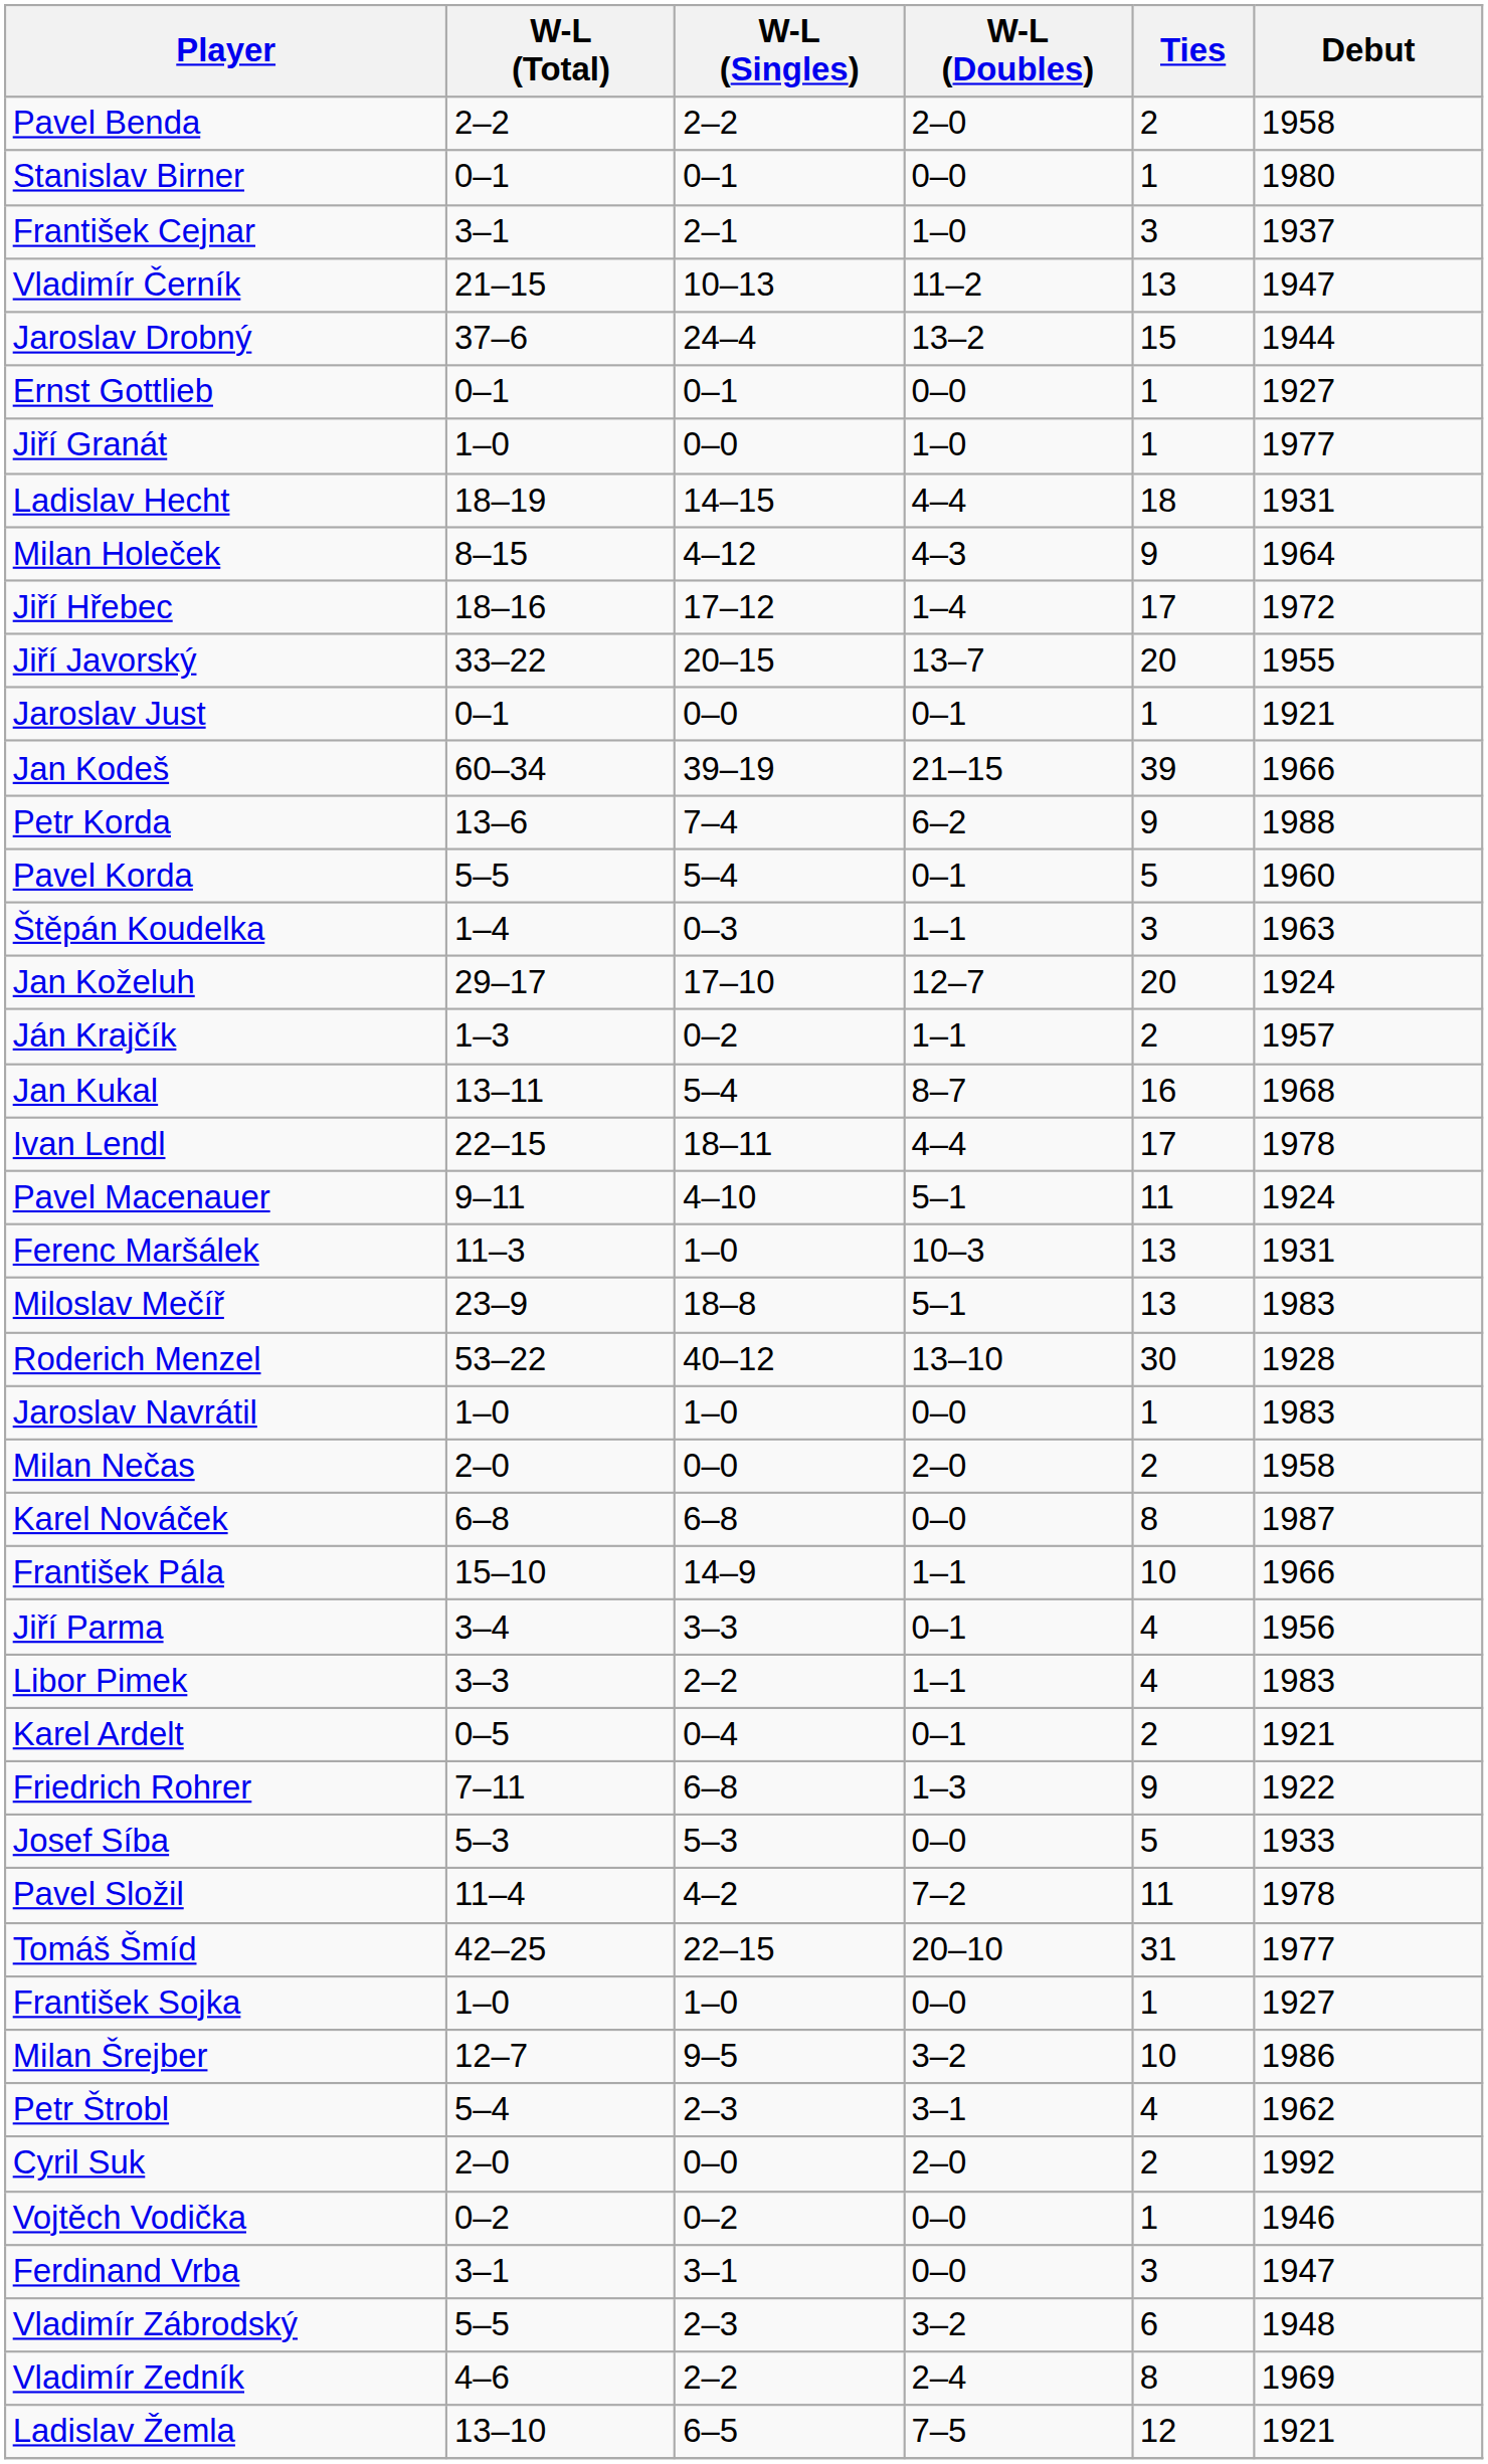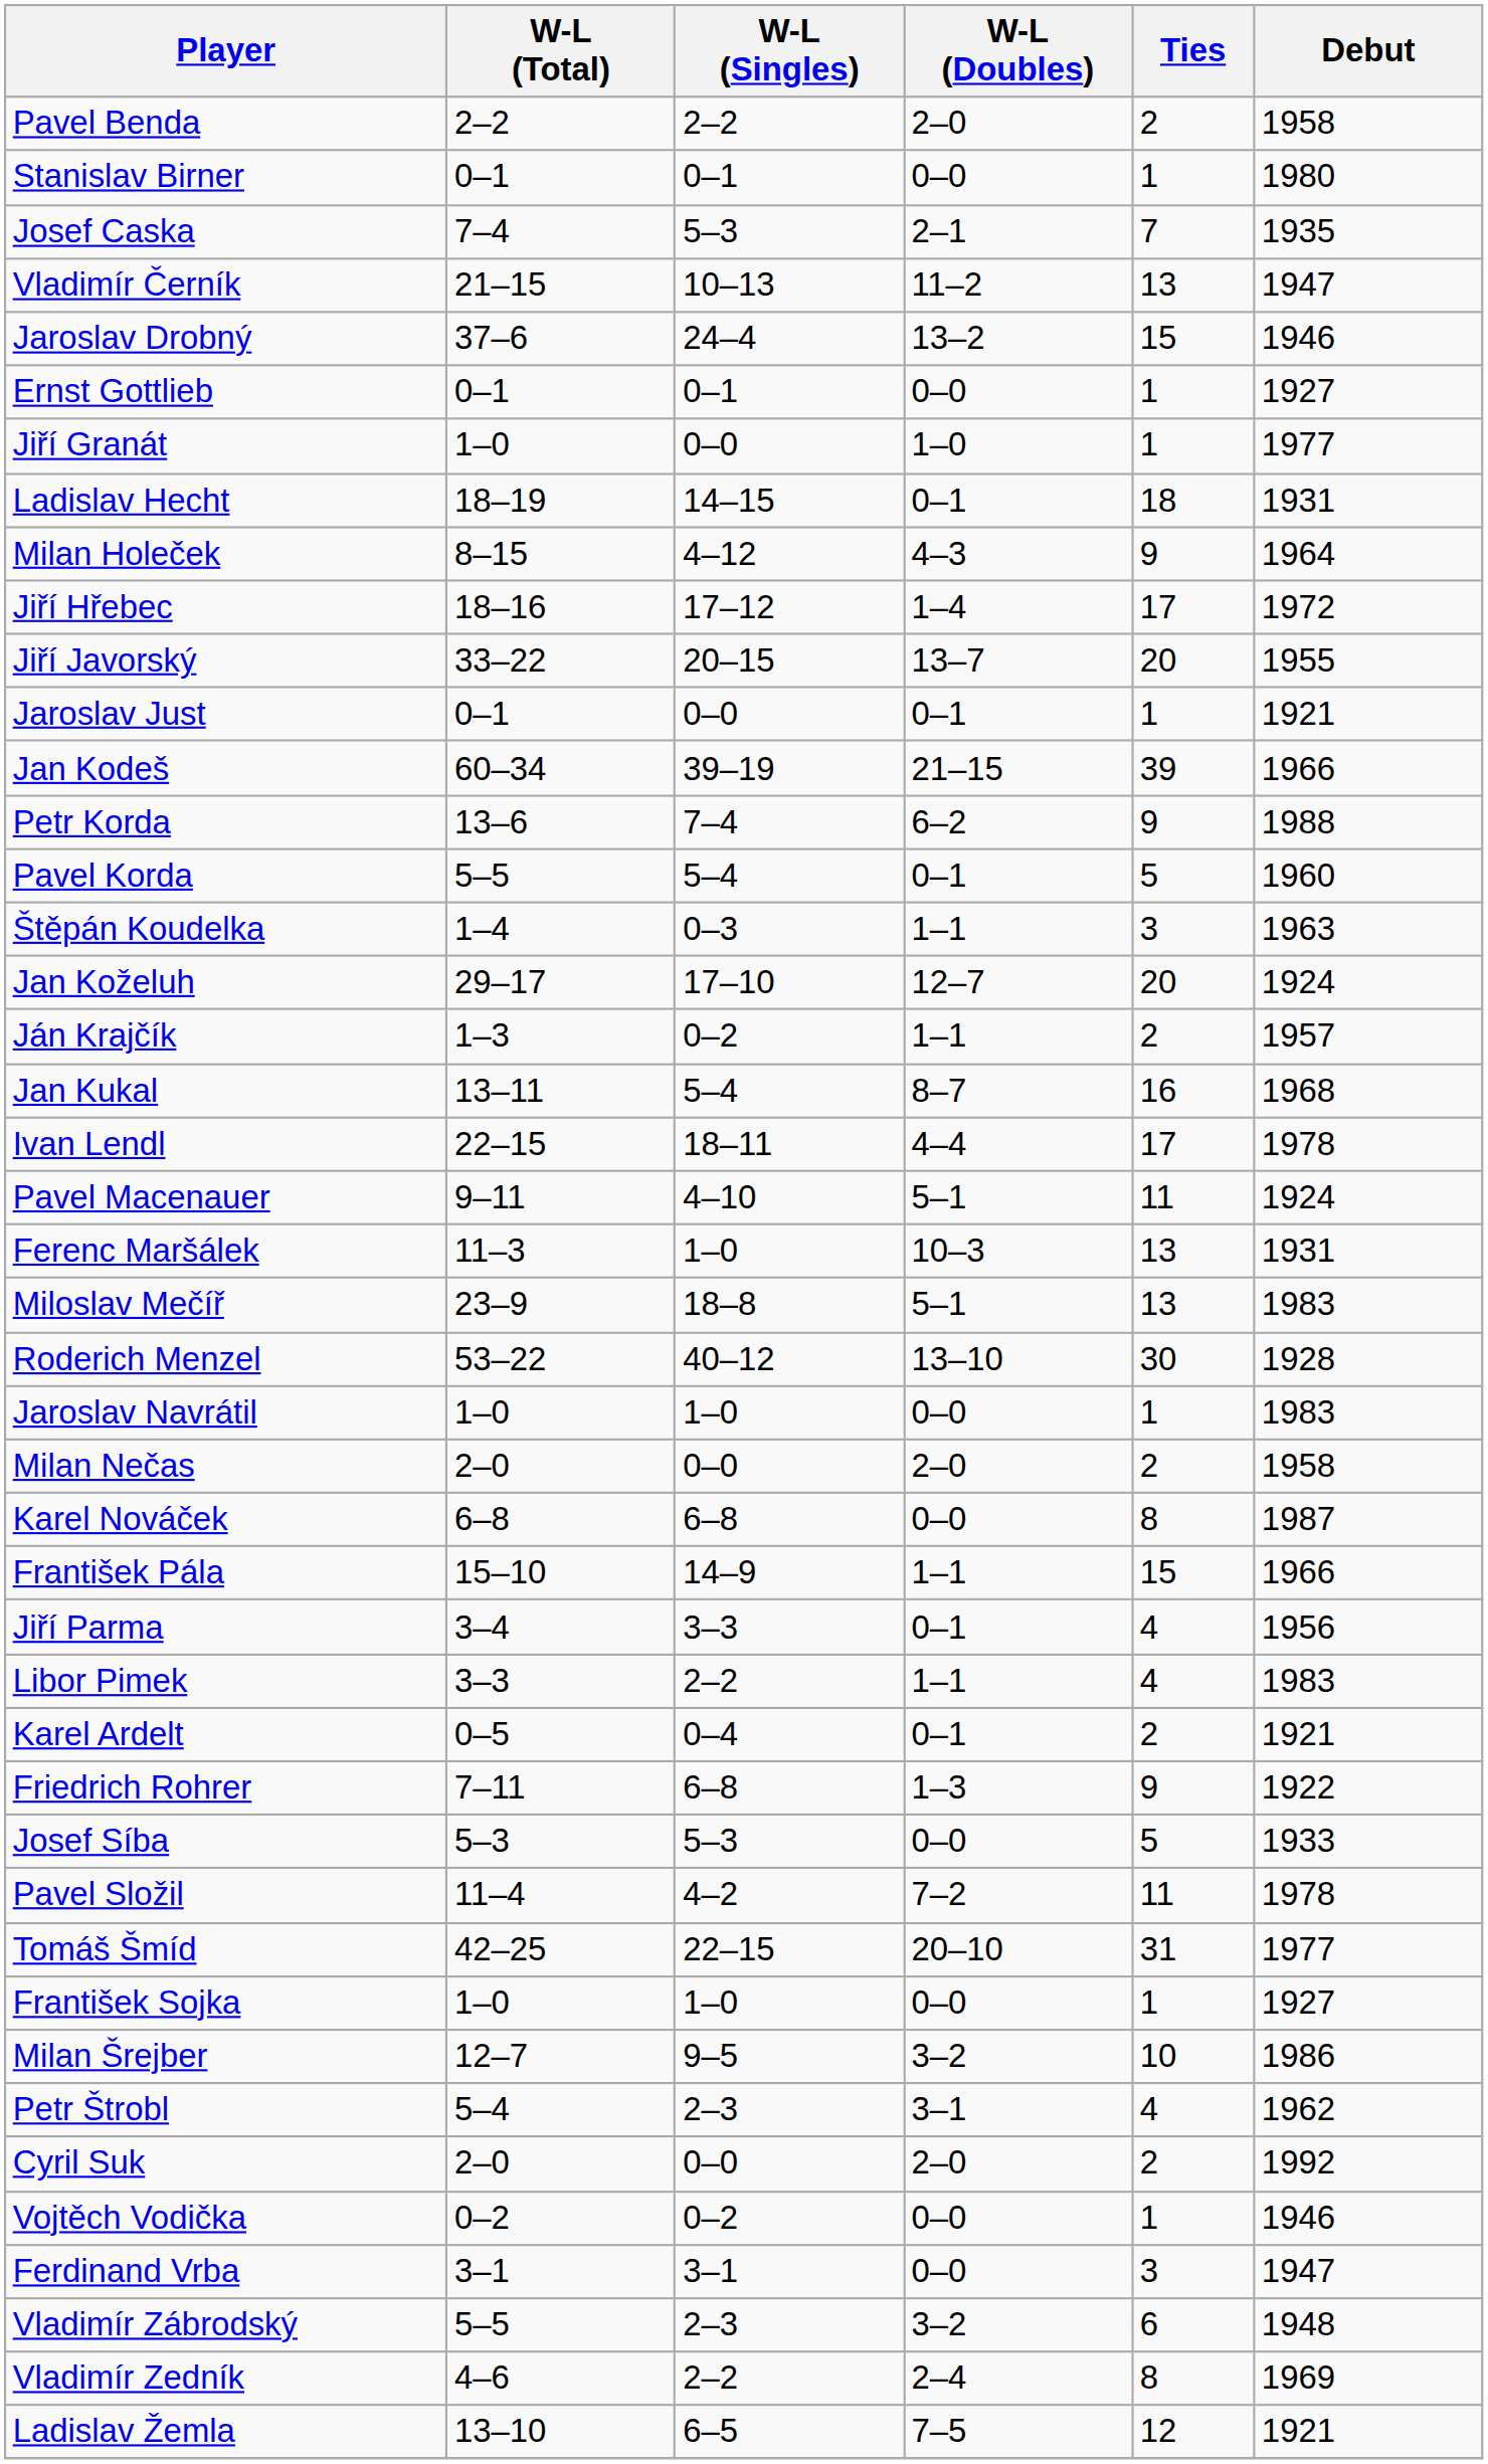+ row: Josef Caska | 7–4 | 5–3 | 2–1 | 7 | 1935
- row: František Cejnar | 3–1 | 2–1 | 1–0 | 3 | 1937
Jaroslav Drobný | Debut: 1944 -> 1946
Ladislav Hecht | W-L (Doubles): 4–4 -> 0–1
František Pála | Ties: 10 -> 15
